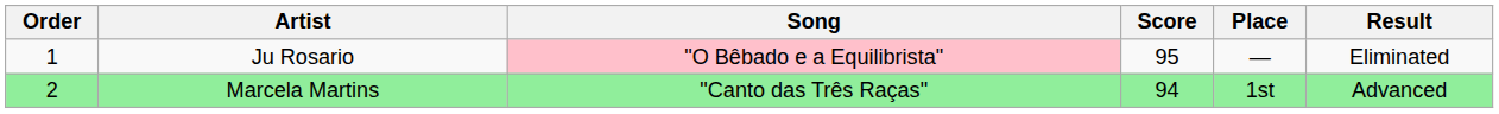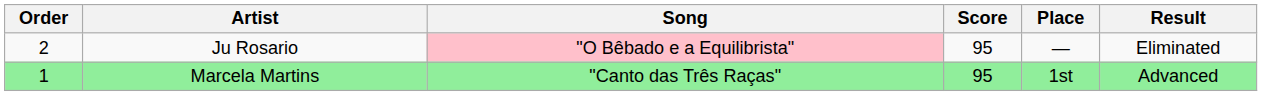Ju Rosario | Order: 1 -> 2
Marcela Martins | Order: 2 -> 1
Marcela Martins | Score: 94 -> 95
